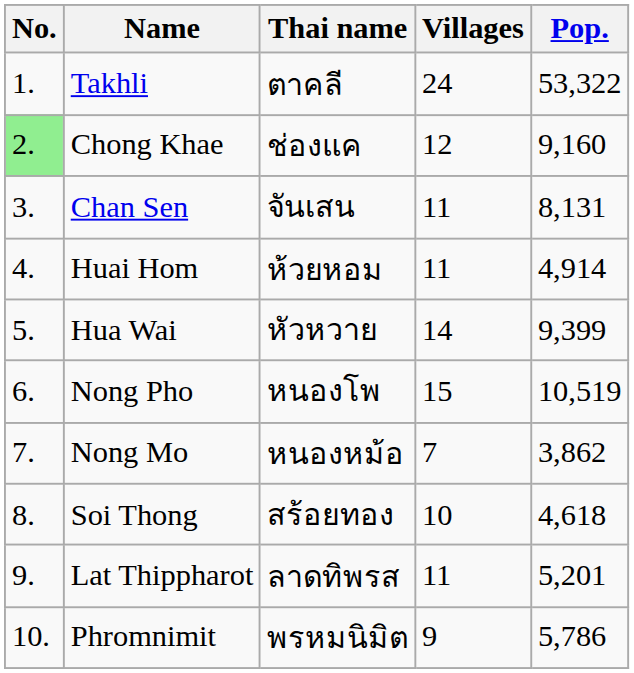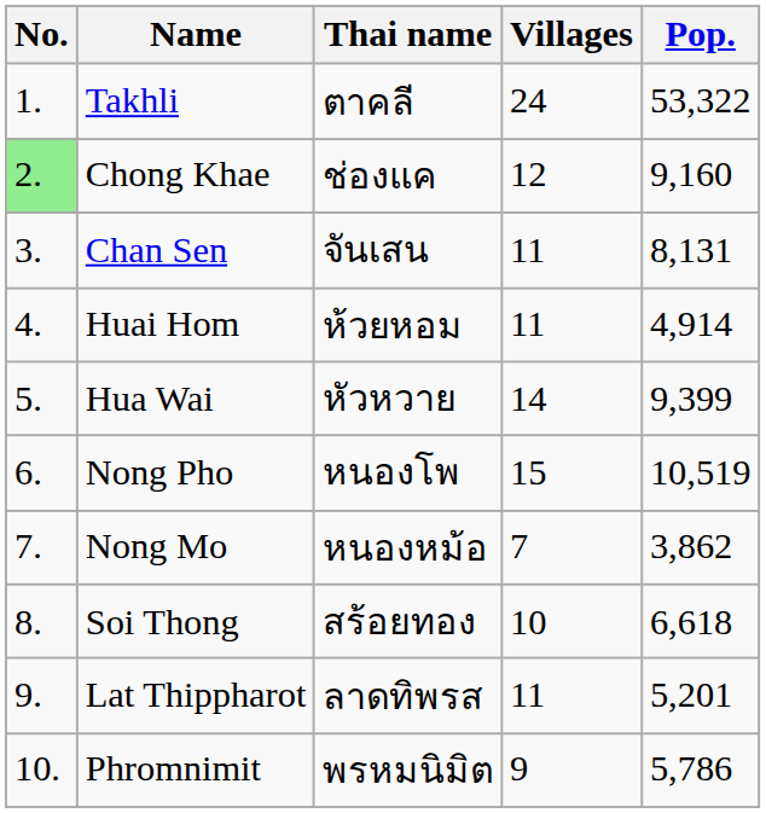Soi Thong | Pop.: 4,618 -> 6,618
